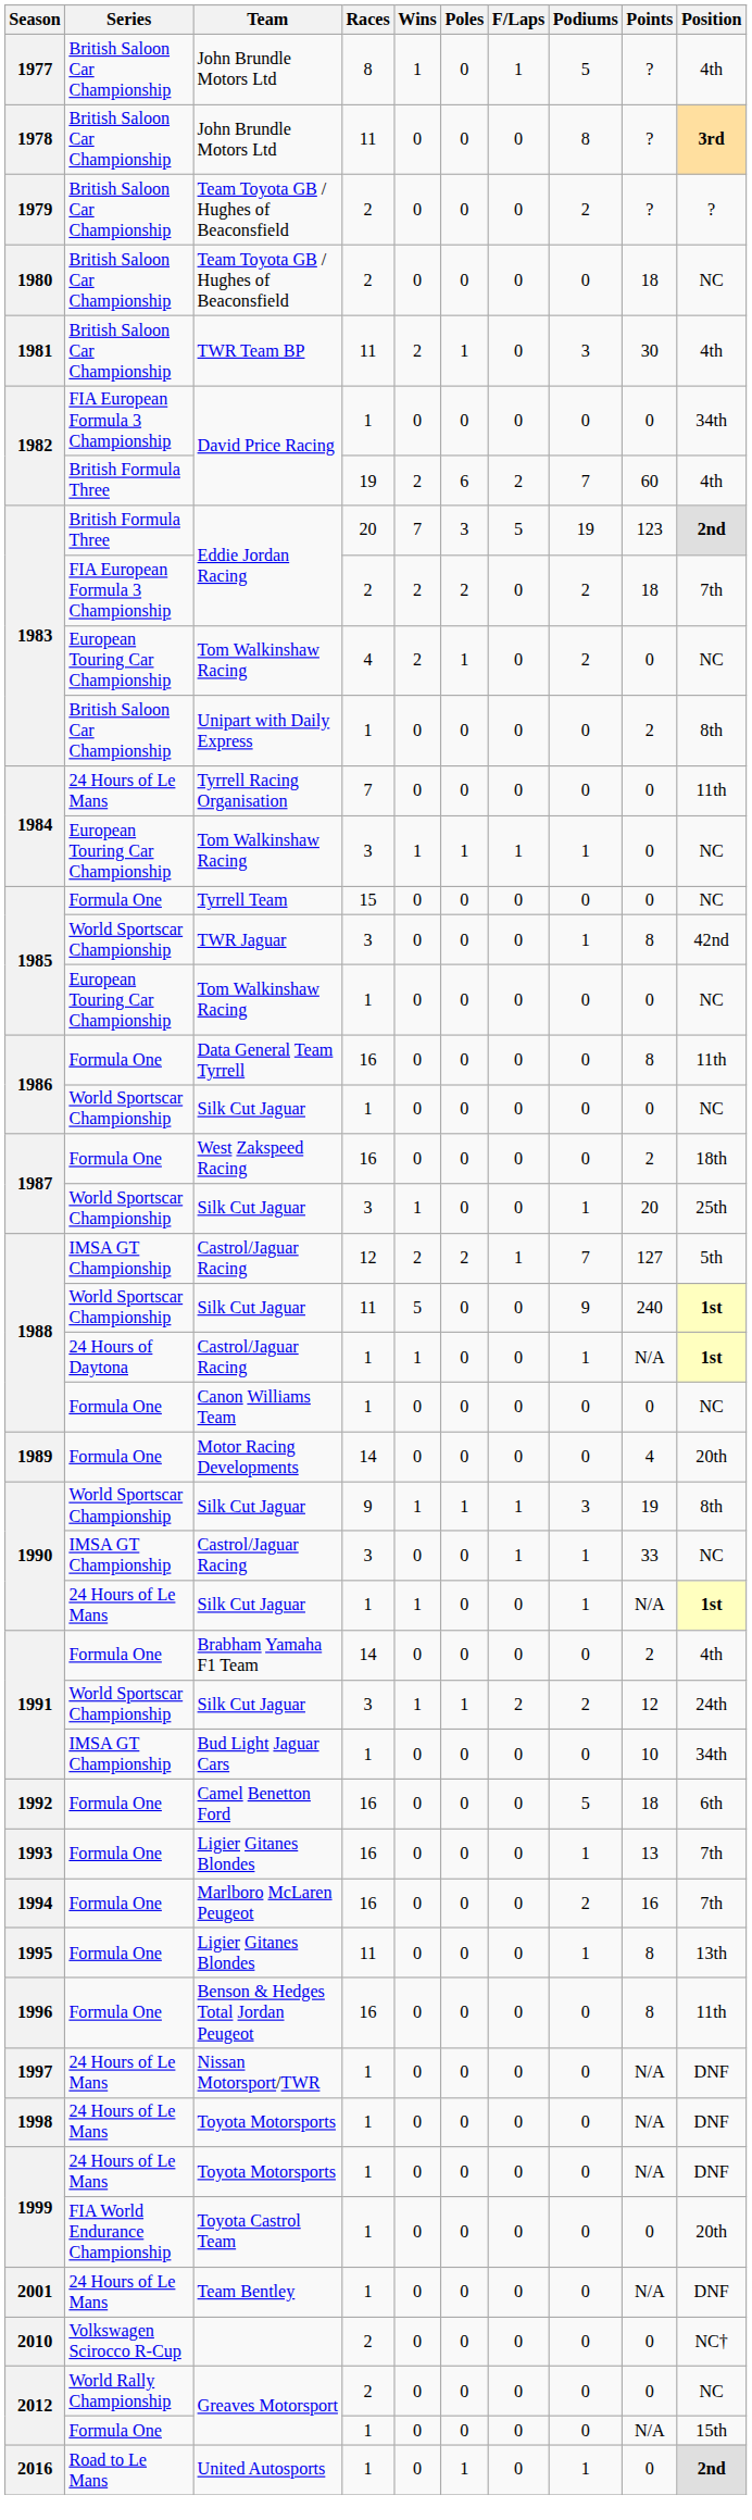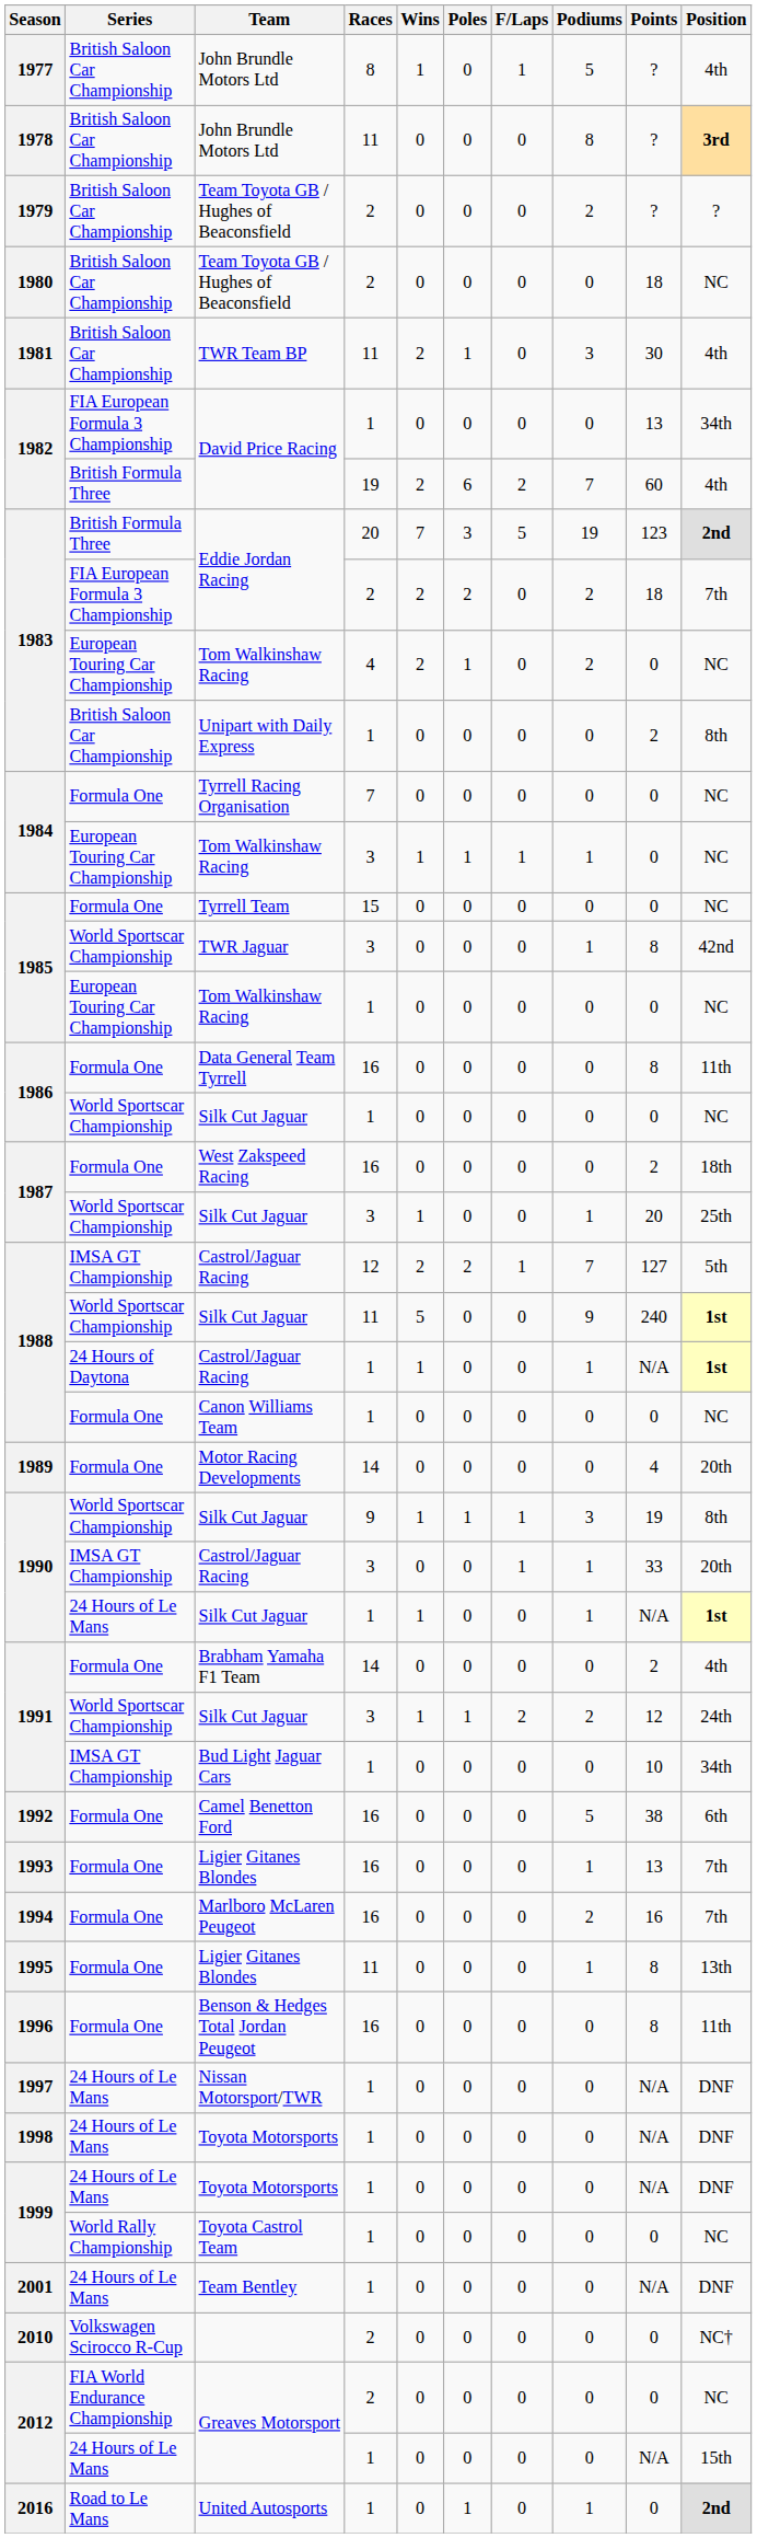David Price Racing / 1 | Points: 0 -> 13
Tyrrell Racing Organisation | Series: 24 Hours of Le Mans -> Formula One
Tyrrell Racing Organisation | Position: 11th -> NC
Castrol/Jaguar Racing / 3 | Position: NC -> 20th
Camel Benetton Ford | Points: 18 -> 38
Toyota Castrol Team | Series: FIA World Endurance Championship -> World Rally Championship
Toyota Castrol Team | Position: 20th -> NC
Greaves Motorsport / 2 | Series: World Rally Championship -> FIA World Endurance Championship
Greaves Motorsport / 1 | Series: Formula One -> 24 Hours of Le Mans
